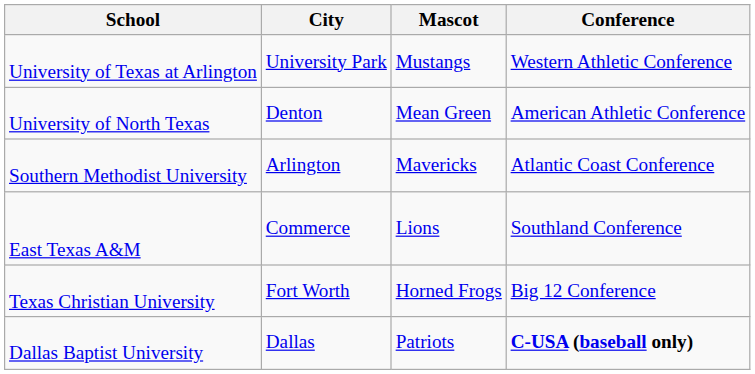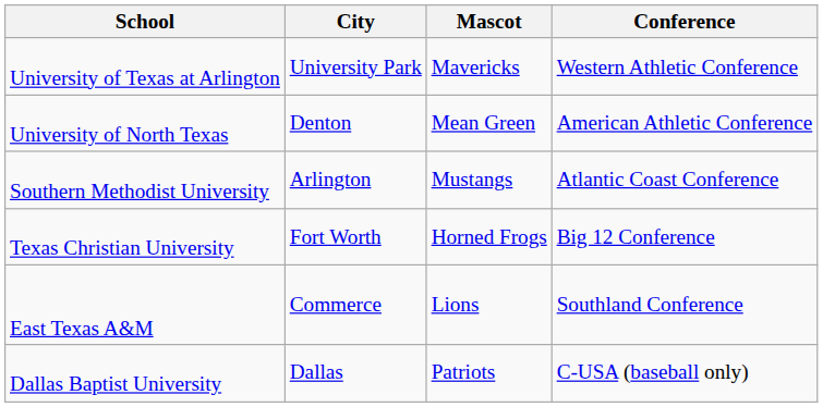University of Texas at Arlington | Mascot: Mustangs -> Mavericks
Southern Methodist University | Mascot: Mavericks -> Mustangs
rows swapped: Texas Christian University <-> East Texas A&M
Dallas Baptist University | Conference: bold -> normal
